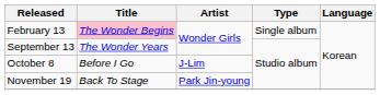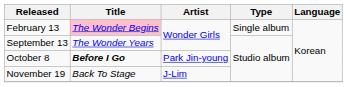October 8 | Title: normal -> bold
October 8 | Artist: J-Lim -> Park Jin-young
November 19 | Artist: Park Jin-young -> J-Lim
